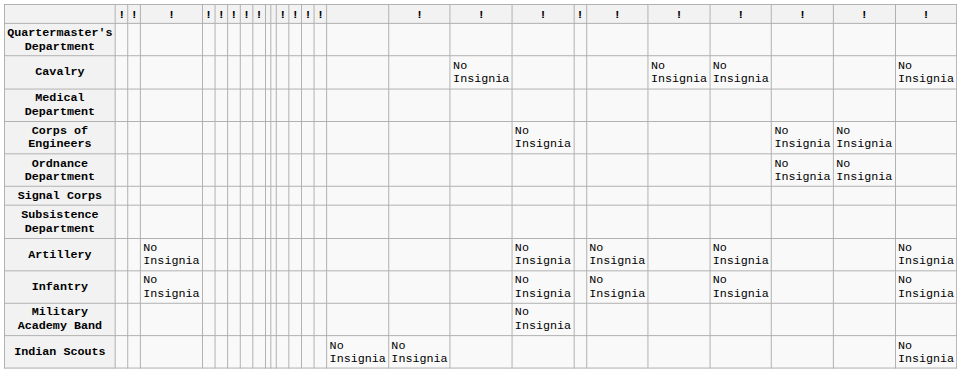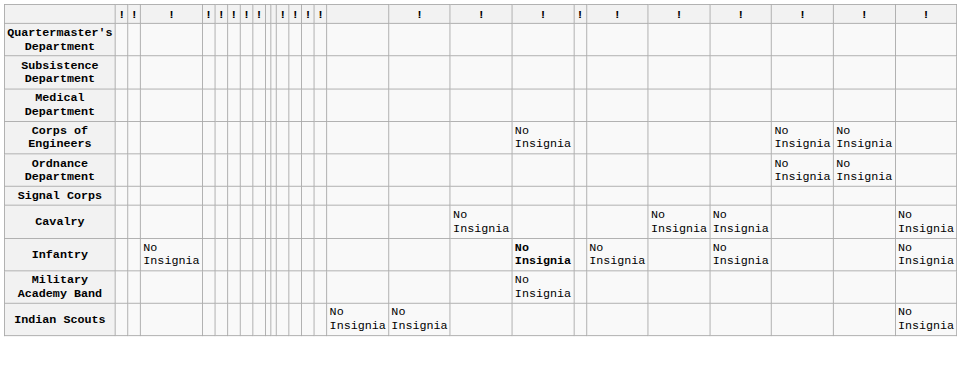rows swapped: Subsistence Department <-> Cavalry
- row: Artillery | No Insignia | No Insignia | No Insignia | No Insignia | No Insignia
Infantry | column 19: normal -> bold
